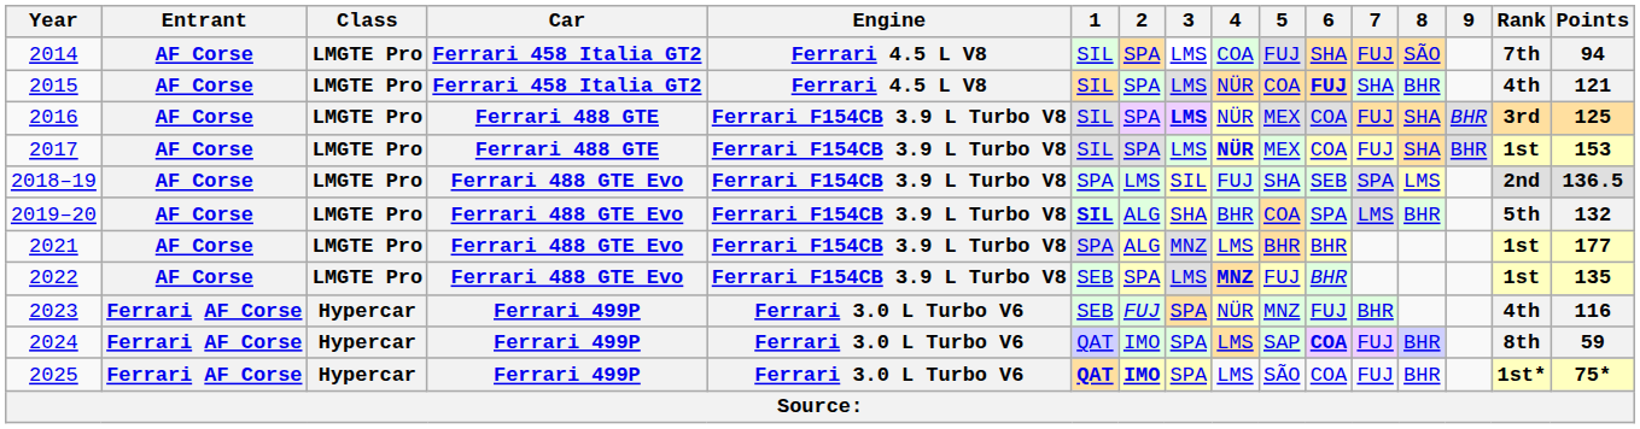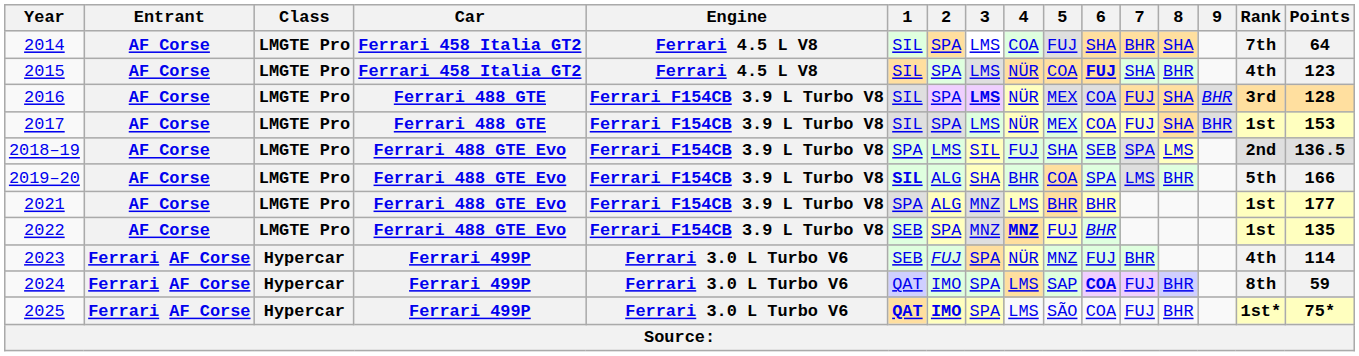2014 | 7: FUJ -> BHR
2014 | 8: SÃO -> SHA
2014 | Points: 94 -> 64
2015 | Points: 121 -> 123
2016 | Points: 125 -> 128
2017 | 4: bold -> normal
2019–20 | Points: 132 -> 166
2022 | 3: LMS -> MNZ
2023 | Points: 116 -> 114
